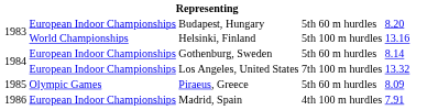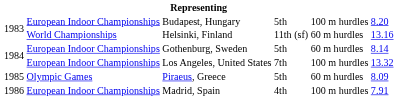Budapest, Hungary | column 5: 60 m hurdles -> 100 m hurdles
Helsinki, Finland | column 4: 5th -> 11th (sf)
Helsinki, Finland | column 5: 100 m hurdles -> 60 m hurdles
